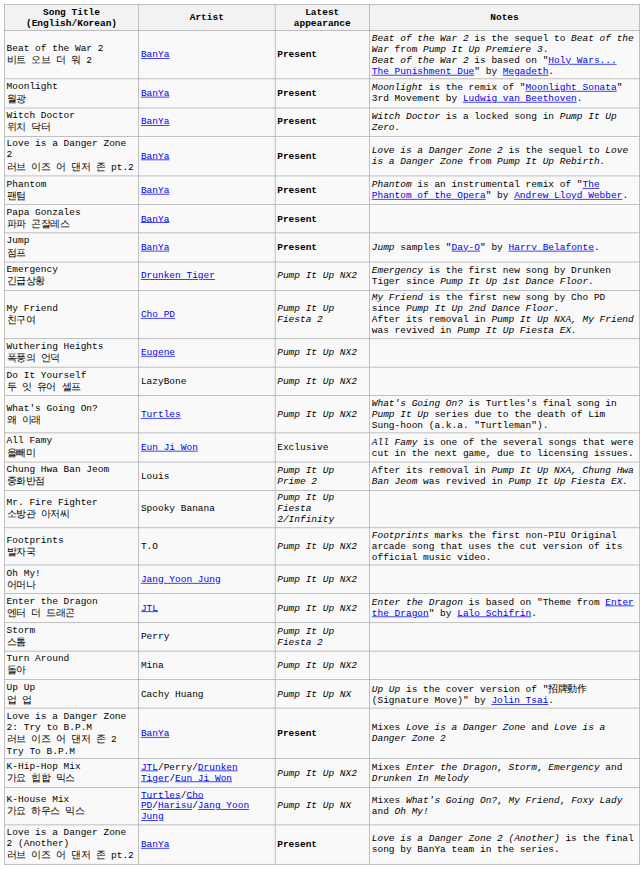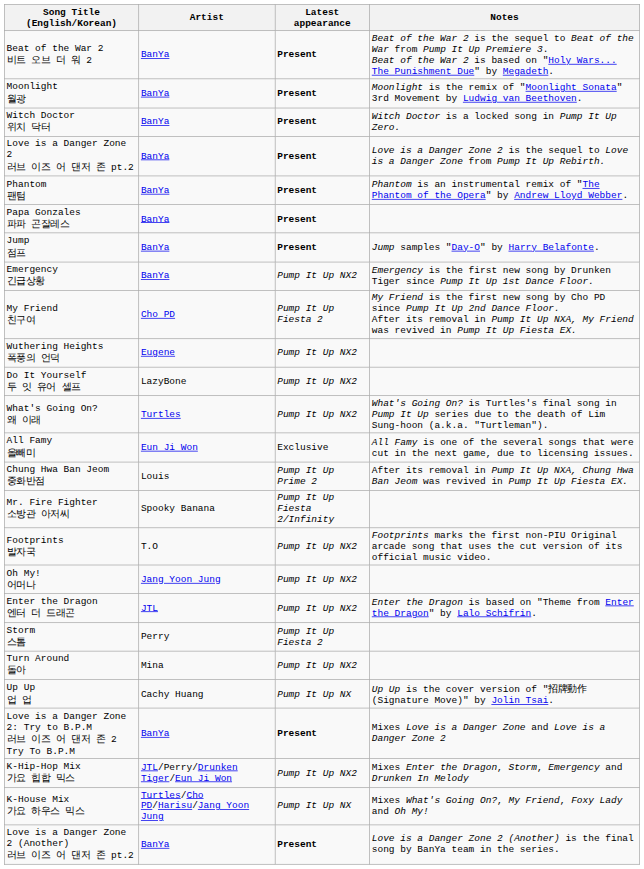Emergency 긴급상황 | Artist: Drunken Tiger -> BanYa
